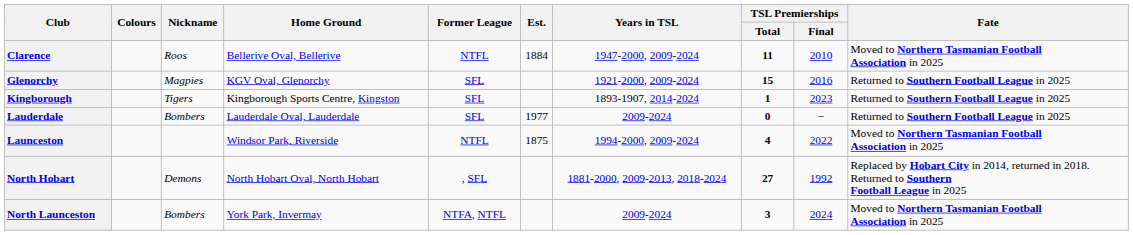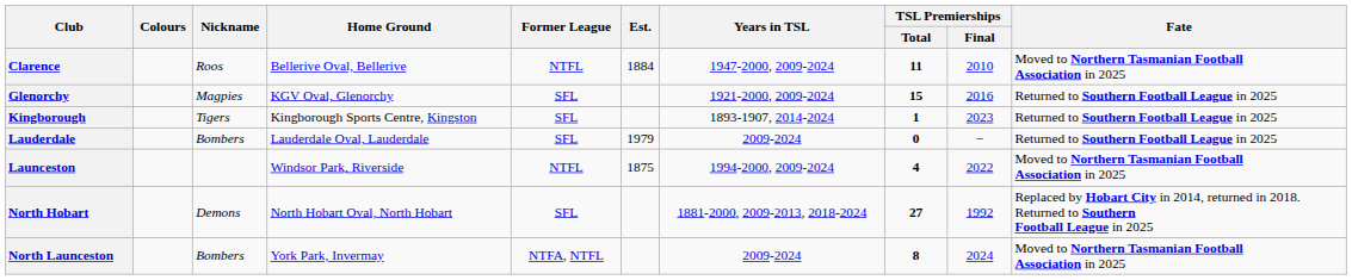Lauderdale | Est.: 1977 -> 1979
North Hobart | Former League: , SFL -> SFL
North Launceston | TSL Premierships / Total: 3 -> 8
